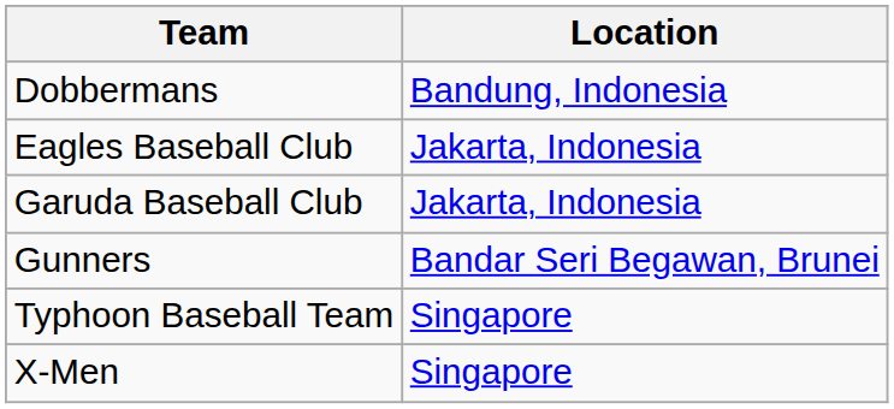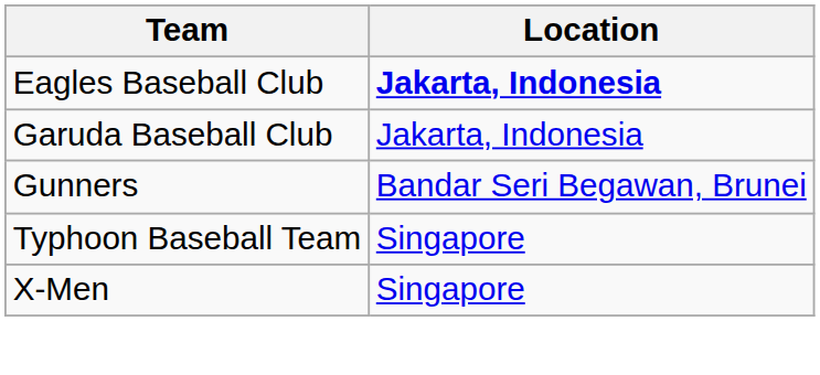- row: Dobbermans | Bandung, Indonesia
Eagles Baseball Club | Location: normal -> bold
